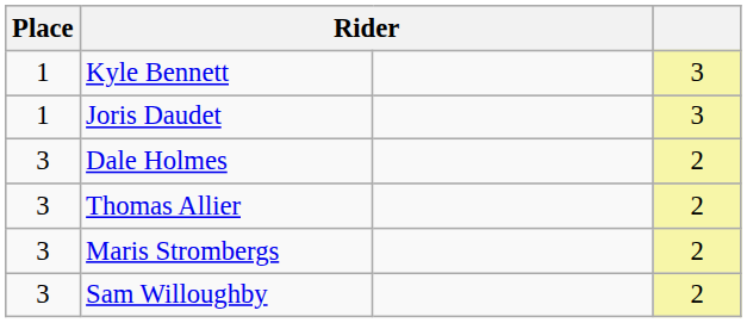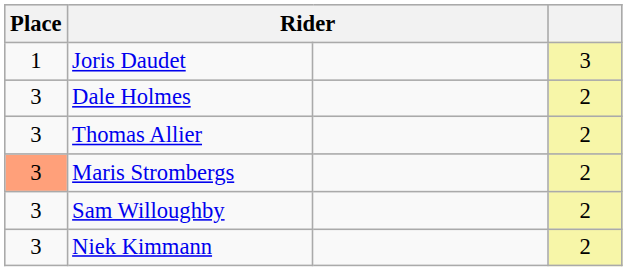- row: 1 | Kyle Bennett | 3
Maris Strombergs | Place: no background -> lightsalmon background
+ row: 3 | Niek Kimmann | 2
